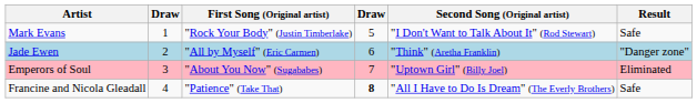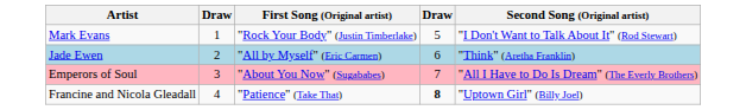- column: Result | Safe | "Danger zone" | Eliminated | Safe
Emperors of Soul | Second Song (Original artist): "Uptown Girl" (Billy Joel) -> "All I Have to Do Is Dream" (The Everly Brothers)
Francine and Nicola Gleadall | Second Song (Original artist): "All I Have to Do Is Dream" (The Everly Brothers) -> "Uptown Girl" (Billy Joel)
